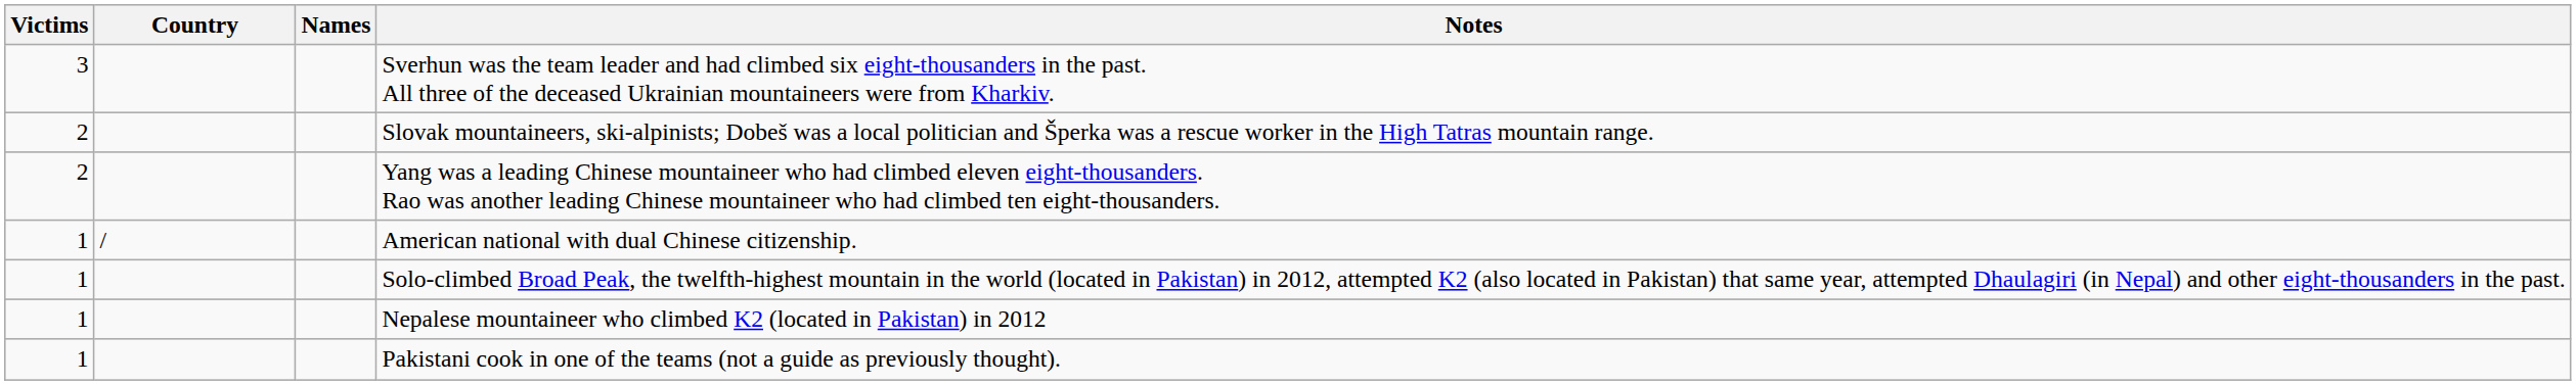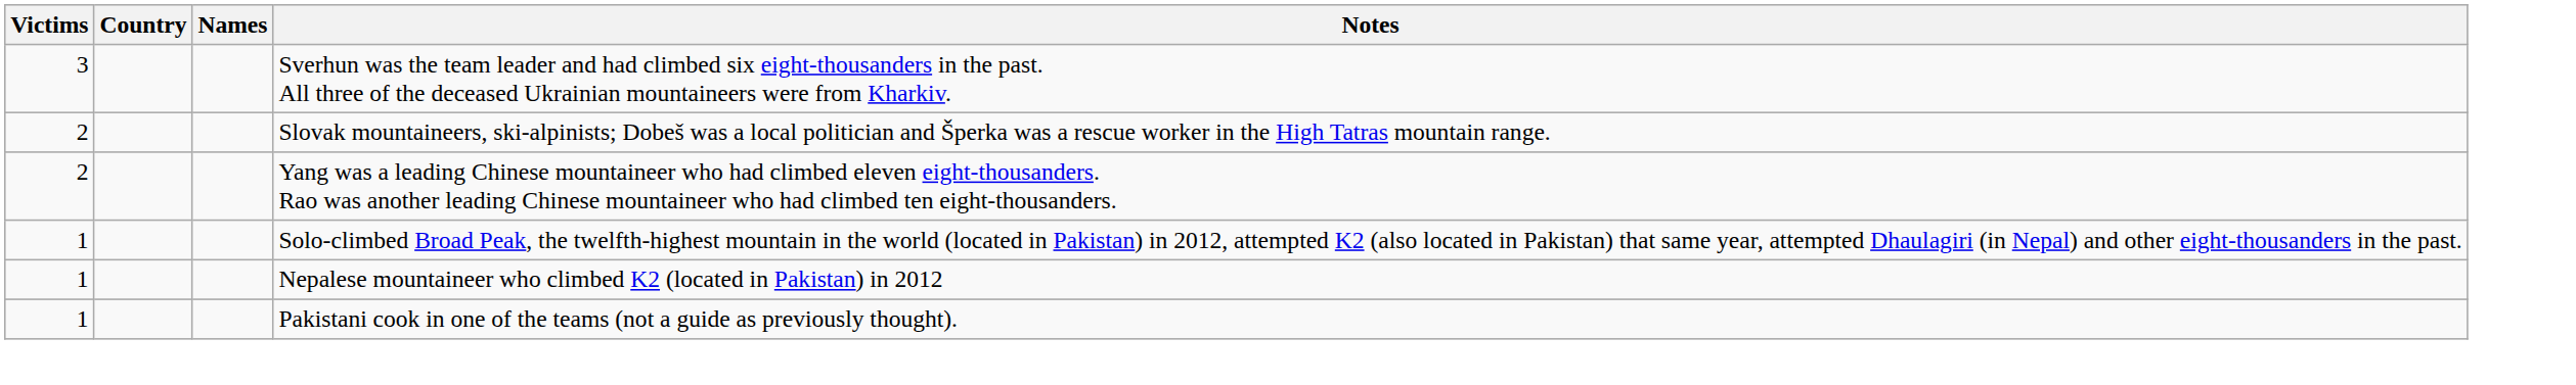- row: 1 | / | American national with dual Chinese citizenship.
